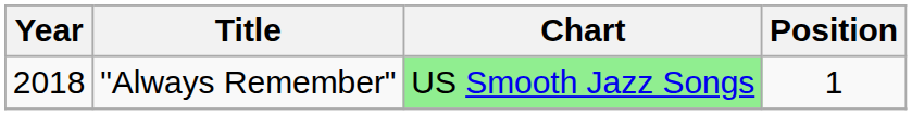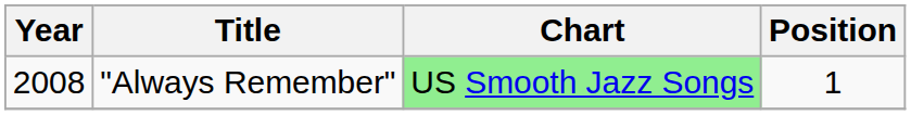"Always Remember" | Year: 2018 -> 2008
